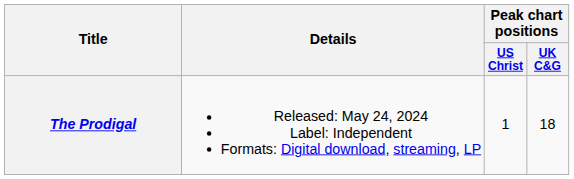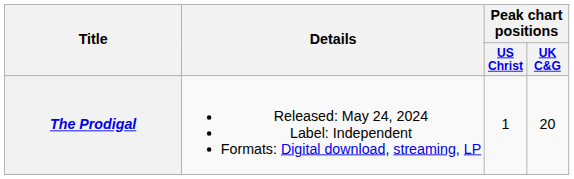The Prodigal | Peak chart positions / UK C&G: 18 -> 20
